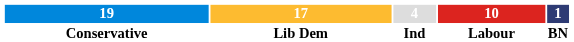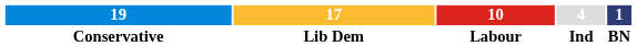columns swapped: 10 <-> 4
